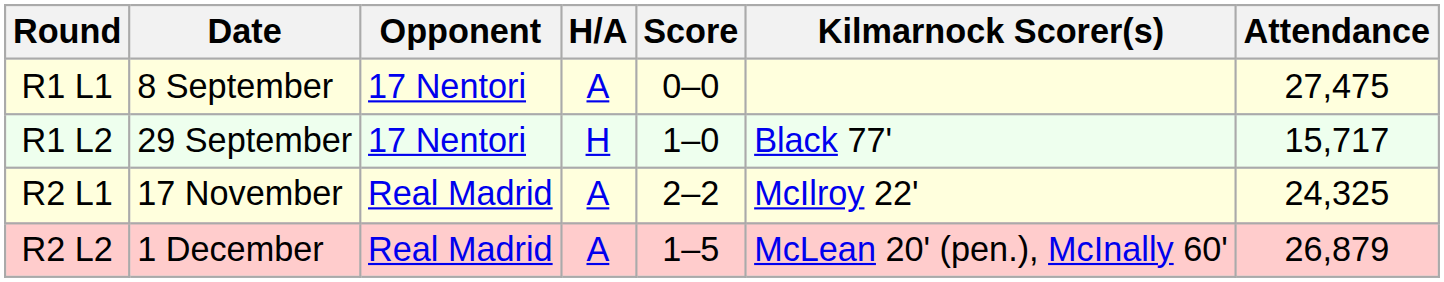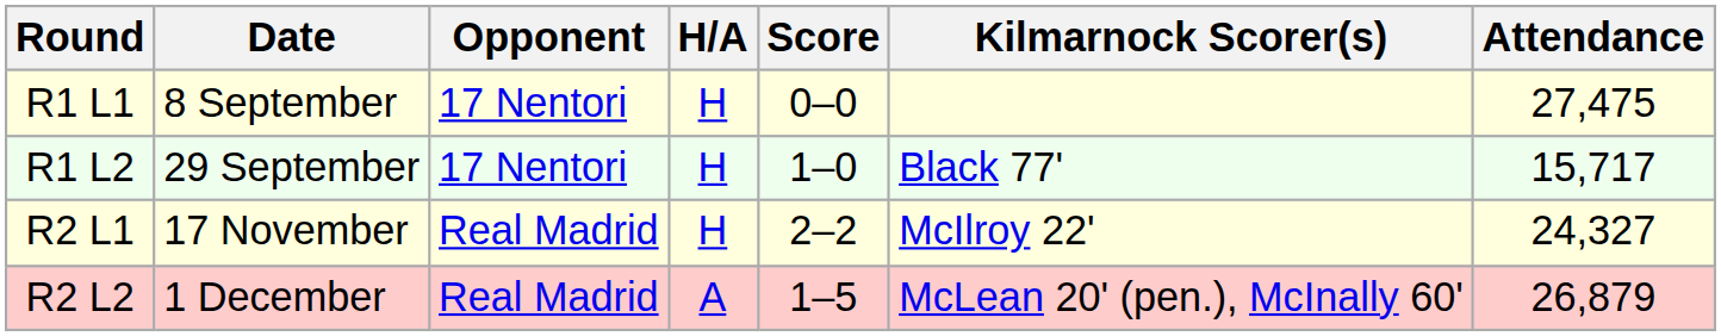R1 L1 | H/A: A -> H
R2 L1 | H/A: A -> H
R2 L1 | Attendance: 24,325 -> 24,327
